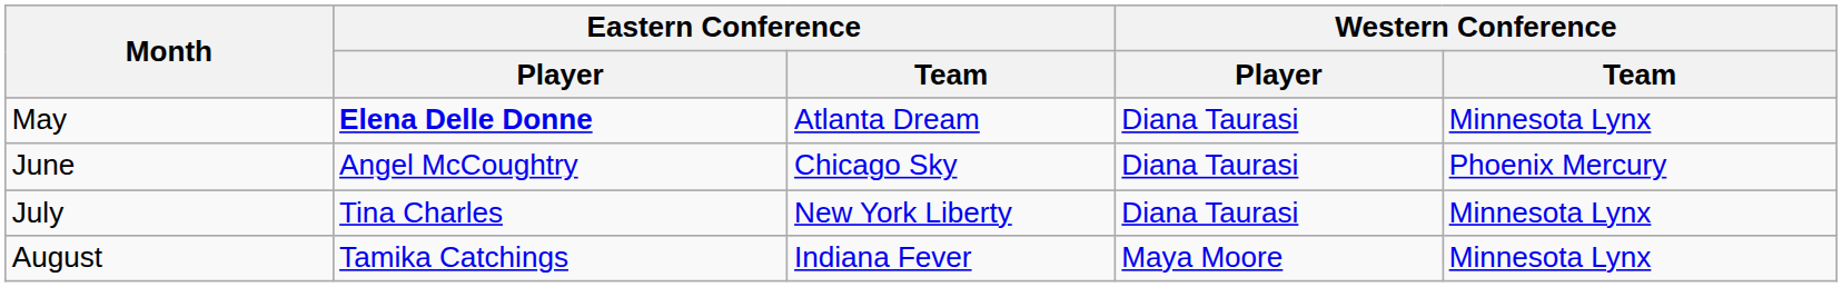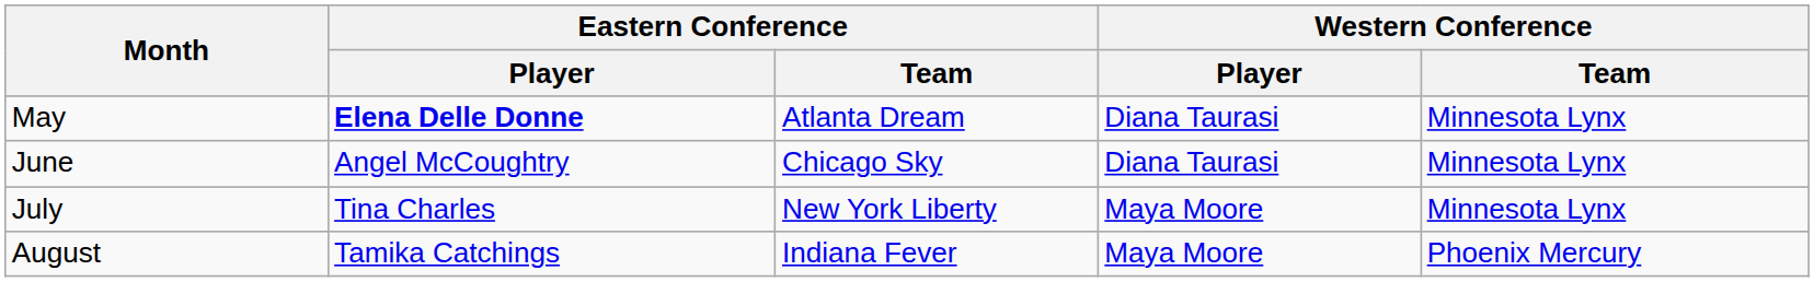June | Western Conference / Team: Phoenix Mercury -> Minnesota Lynx
July | Western Conference / Player: Diana Taurasi -> Maya Moore
August | Western Conference / Team: Minnesota Lynx -> Phoenix Mercury
